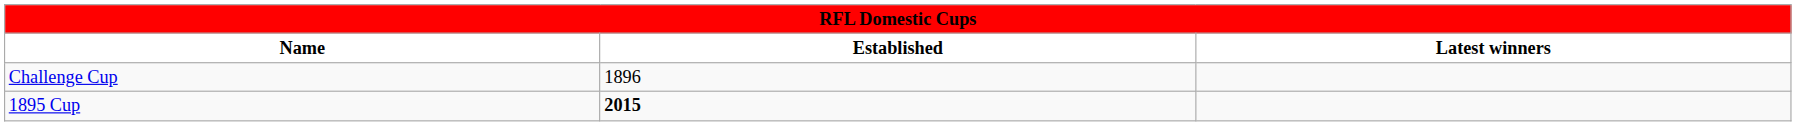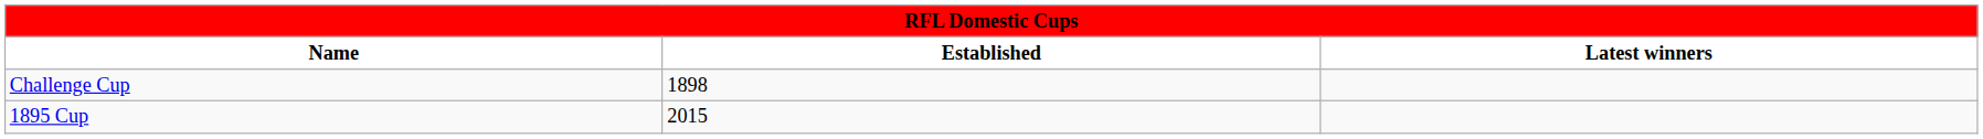Challenge Cup | Established: 1896 -> 1898
1895 Cup | Established: bold -> normal
